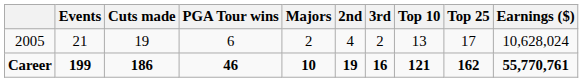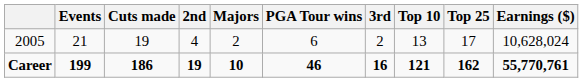columns swapped: PGA Tour wins <-> 2nd
